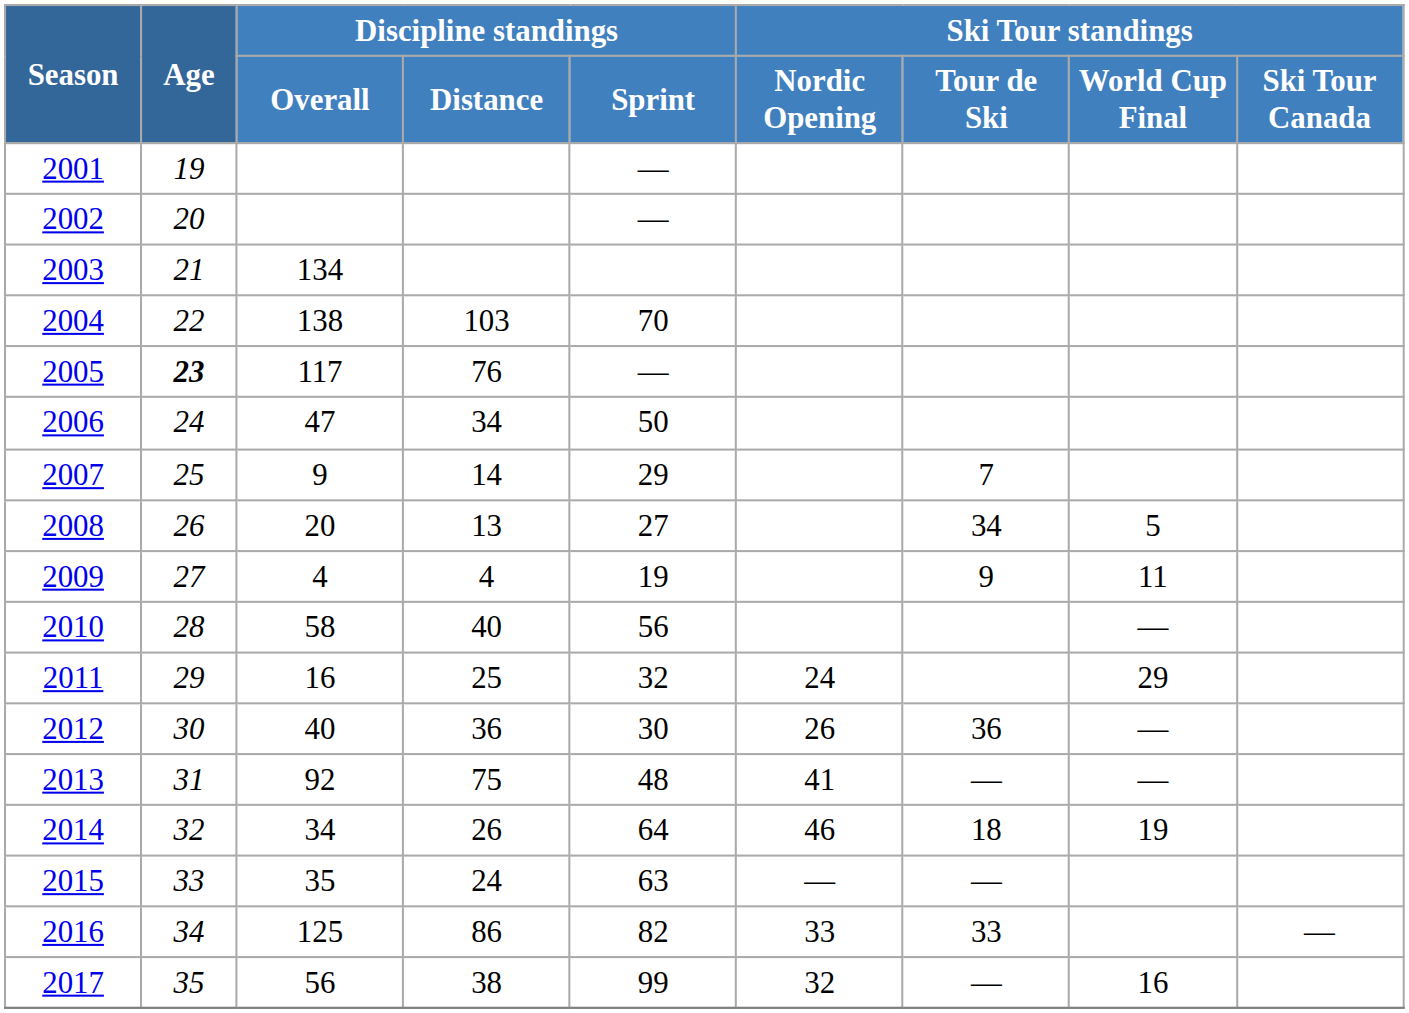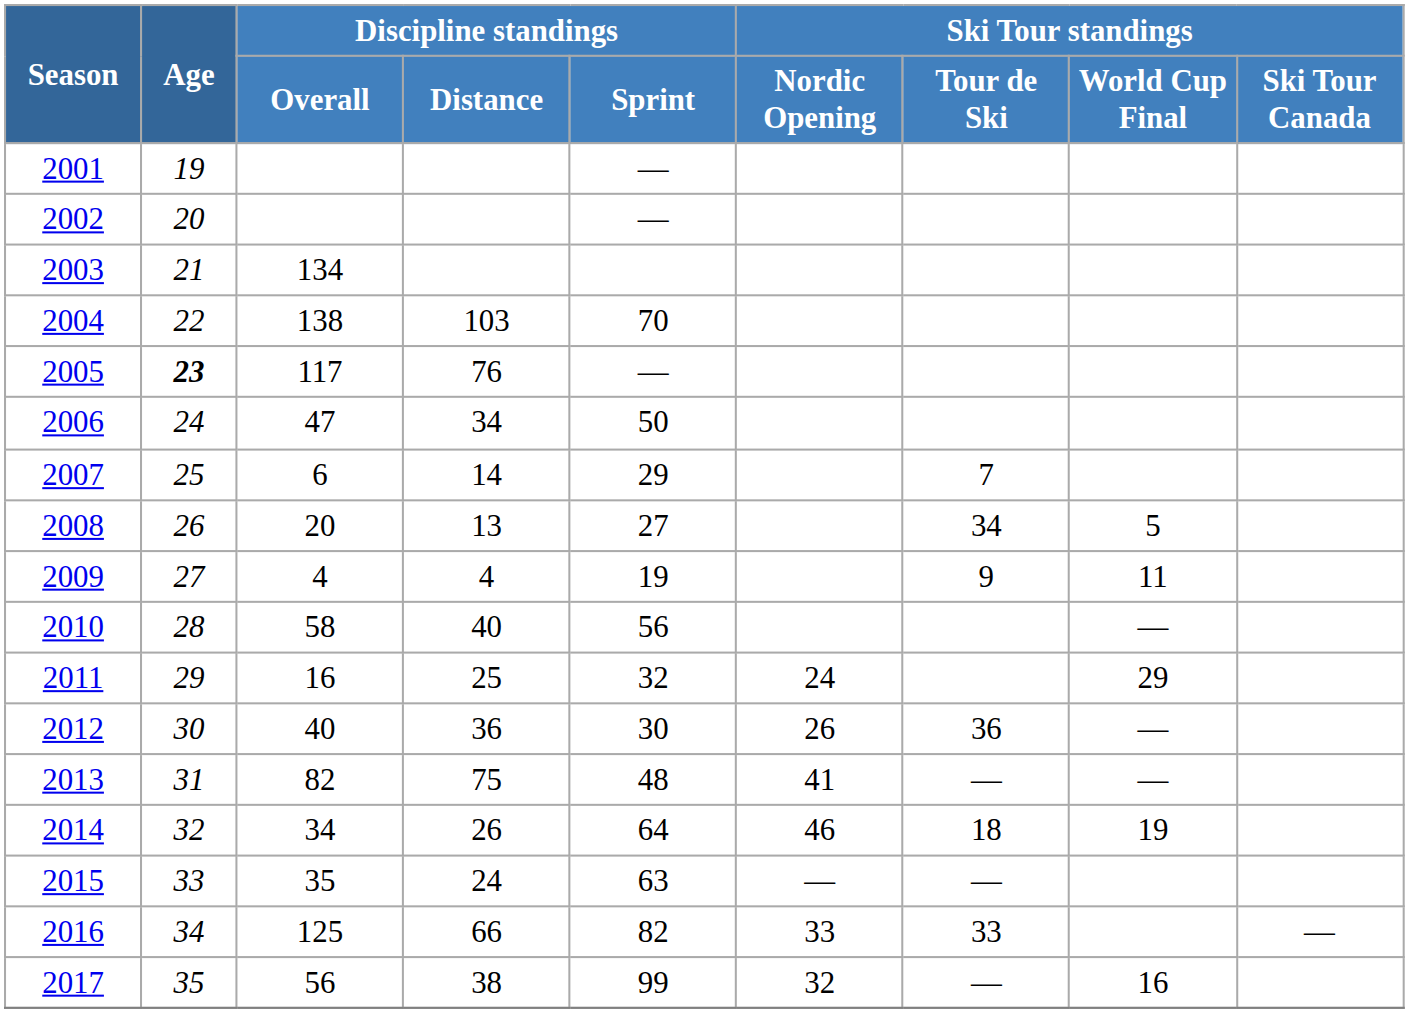2007 | Discipline standings / Overall: 9 -> 6
2013 | Discipline standings / Overall: 92 -> 82
2016 | Discipline standings / Distance: 86 -> 66
